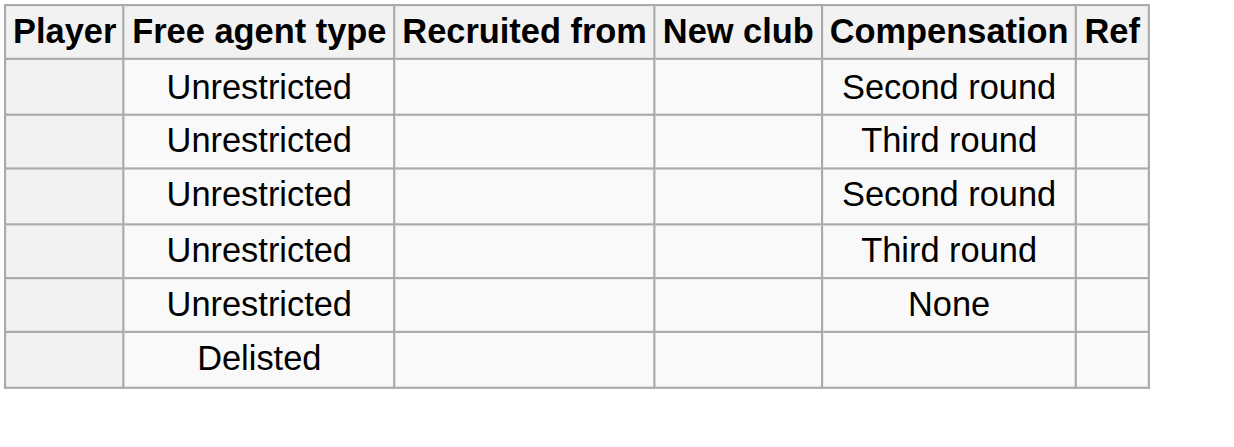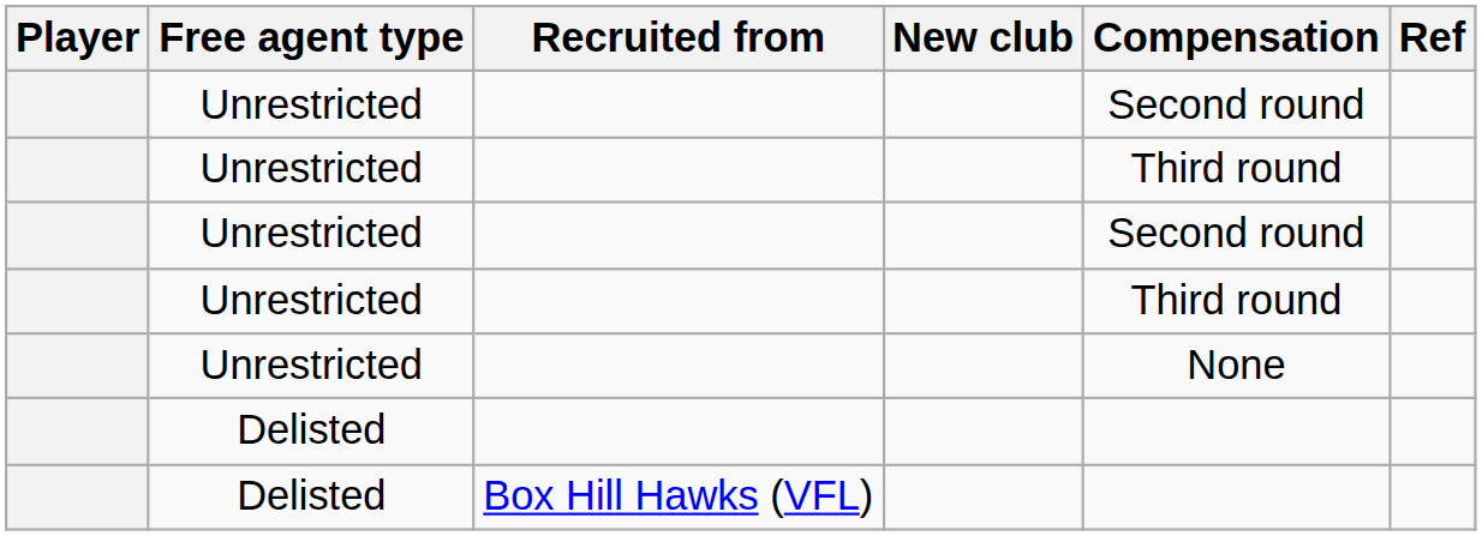+ row: Delisted | Box Hill Hawks (VFL)
